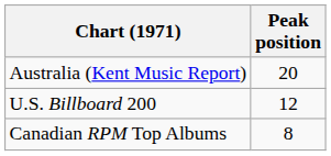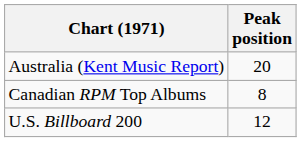rows swapped: Canadian RPM Top Albums <-> U.S. Billboard 200
